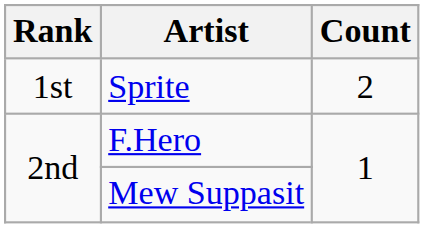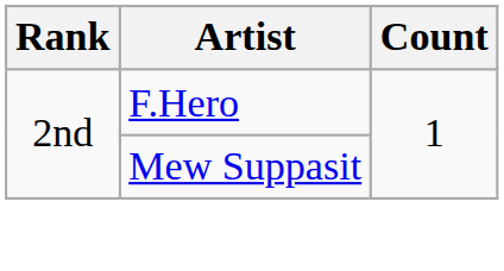- row: 1st | Sprite | 2
